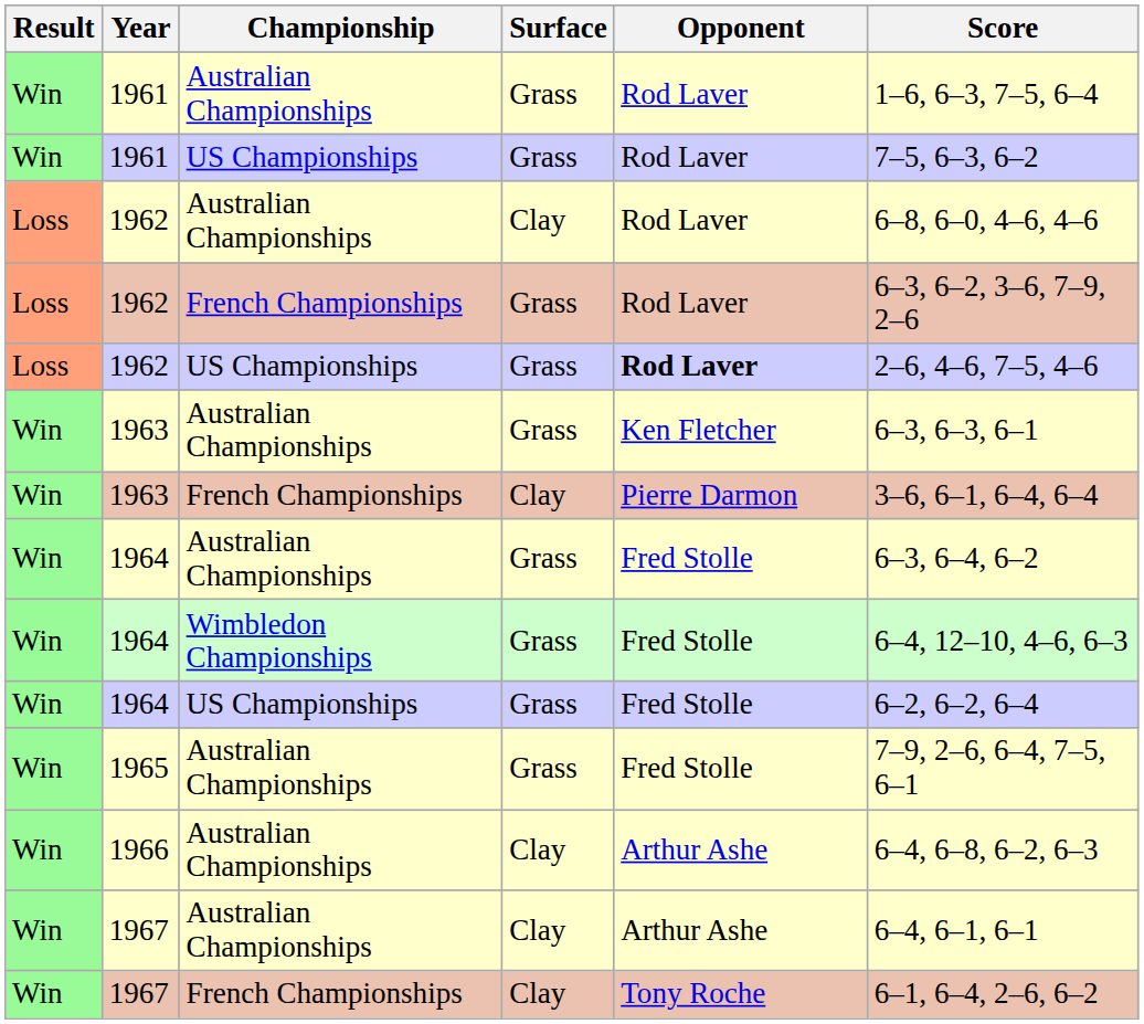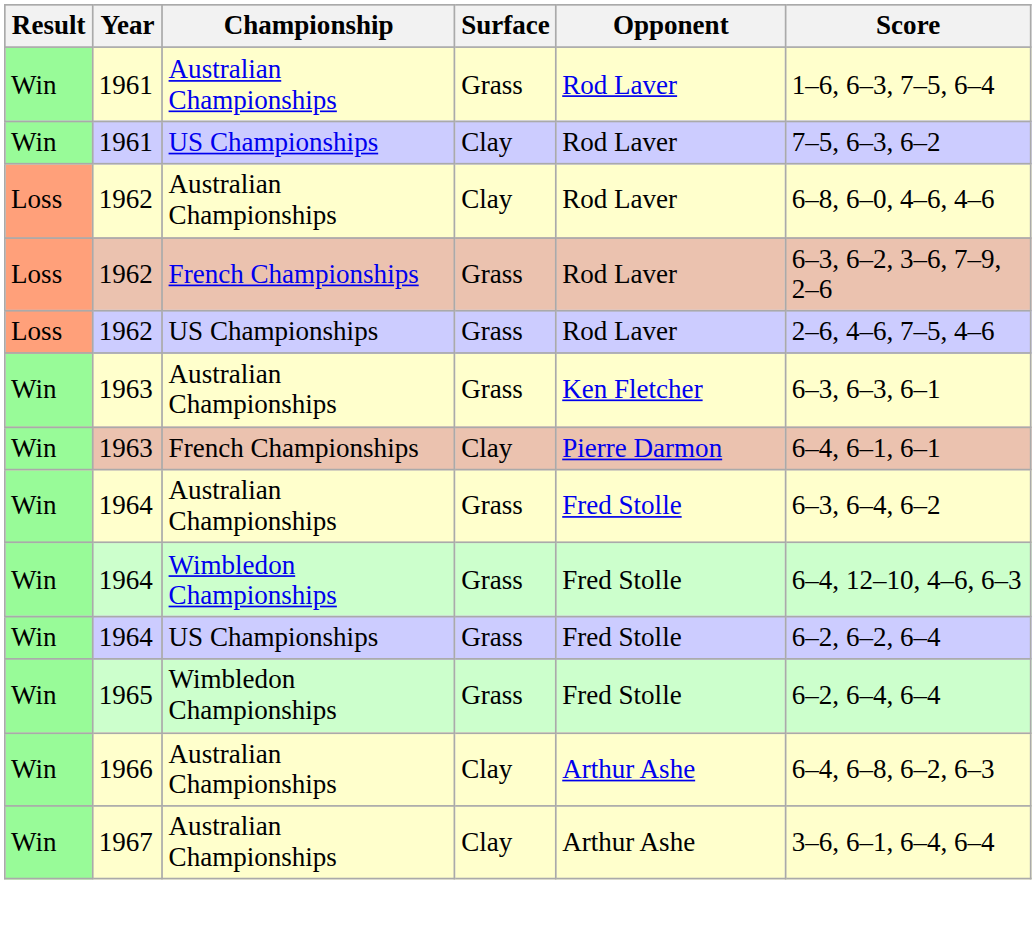1961 / US Championships | Surface: Grass -> Clay
1962 / US Championships | Opponent: bold -> normal
1963 / French Championships | Score: 3–6, 6–1, 6–4, 6–4 -> 6–4, 6–1, 6–1
- row: Win | 1965 | Australian Championships | Grass | Fred Stolle | 7–9, 2–6, 6–4, 7–5, 6–1
+ row: Win | 1965 | Wimbledon Championships | Grass | Fred Stolle | 6–2, 6–4, 6–4
1967 / Australian Championships | Score: 6–4, 6–1, 6–1 -> 3–6, 6–1, 6–4, 6–4
- row: Win | 1967 | French Championships | Clay | Tony Roche | 6–1, 6–4, 2–6, 6–2
